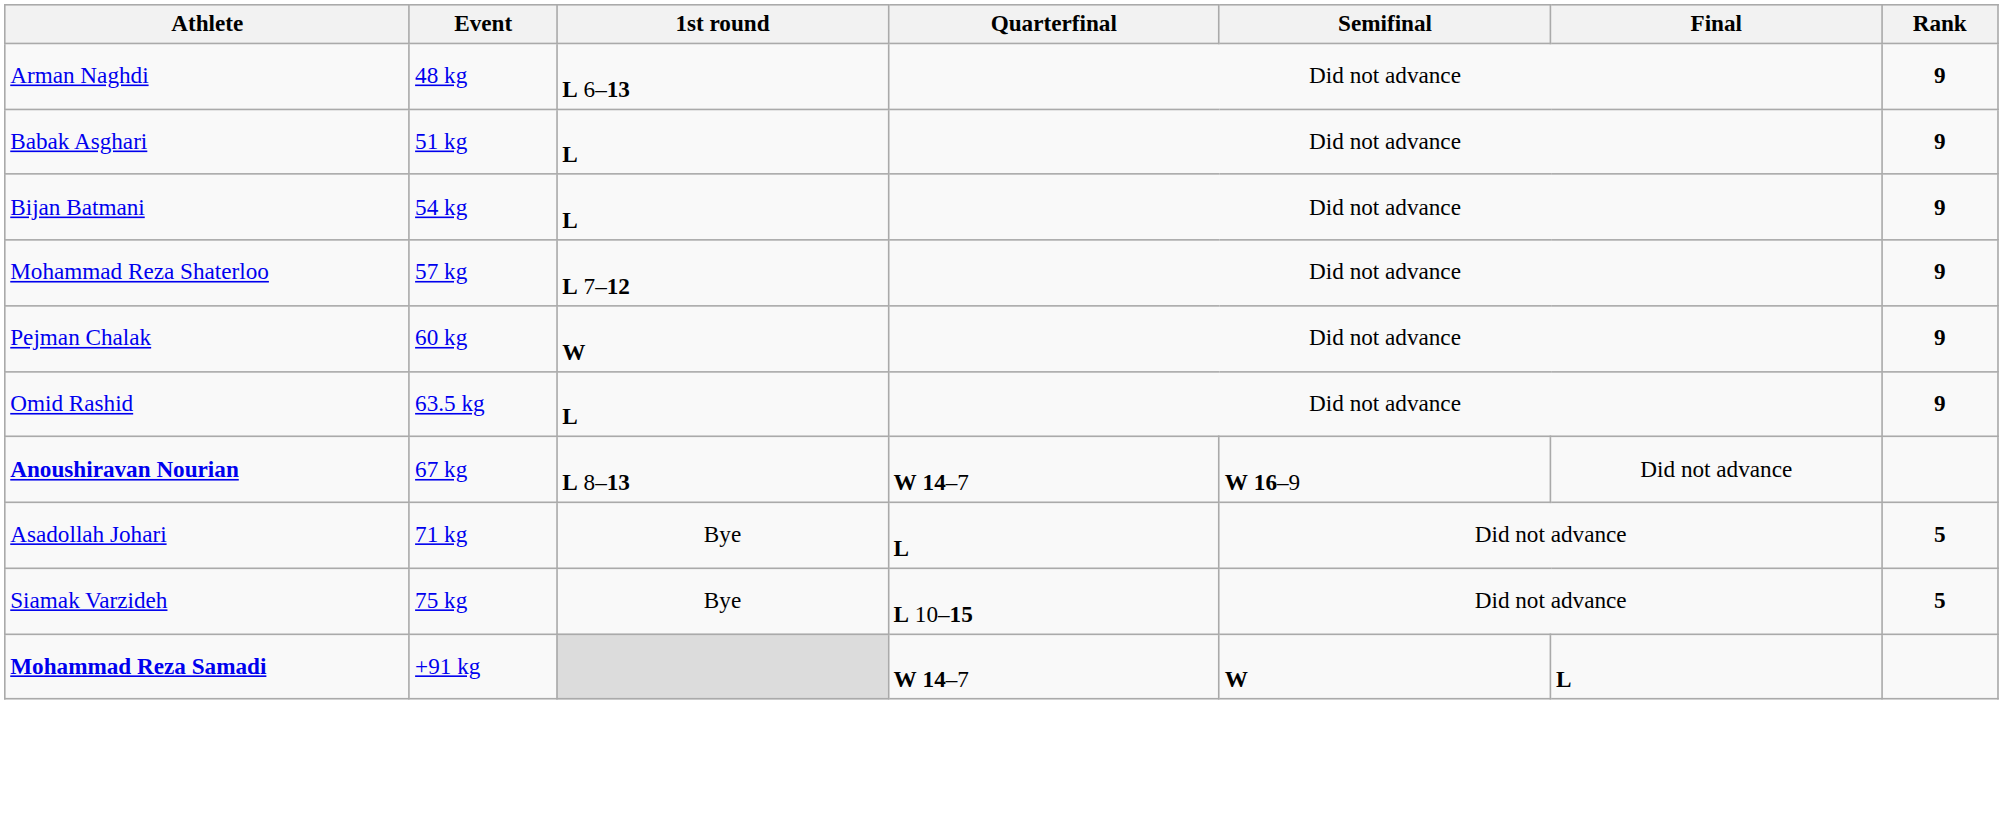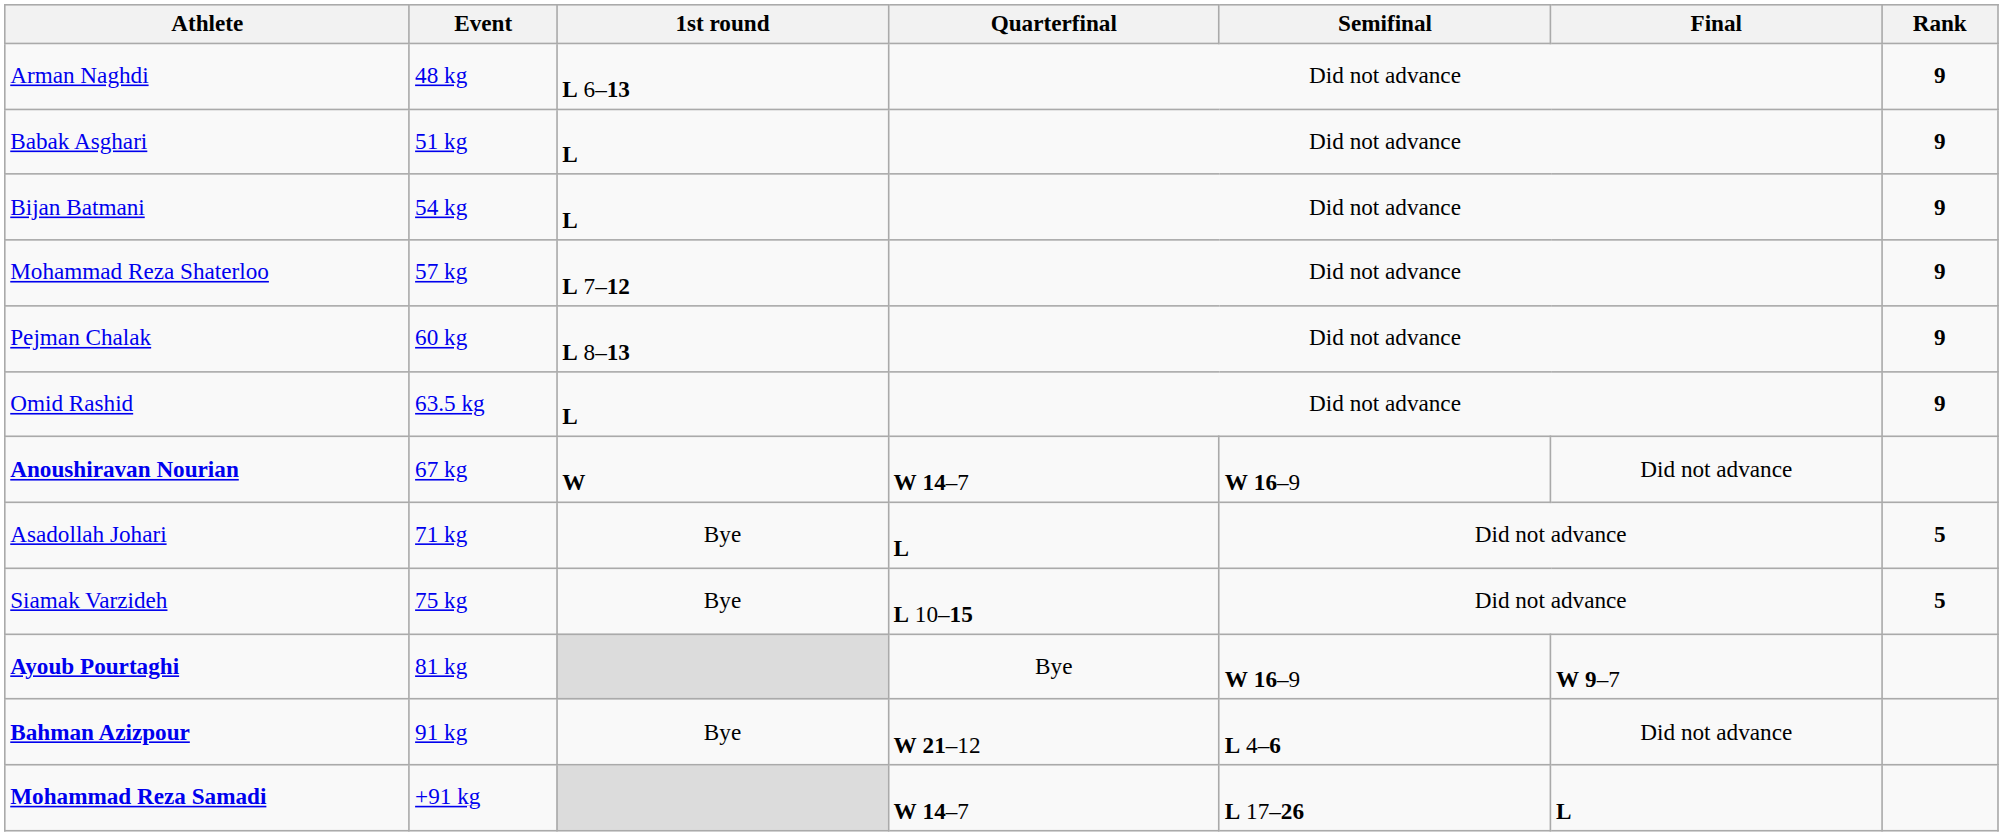Pejman Chalak | 1st round: W -> L 8–13
Anoushiravan Nourian | 1st round: L 8–13 -> W
+ row: Ayoub Pourtaghi | 81 kg | Bye | W 16–9 | W 9–7
+ row: Bahman Azizpour | 91 kg | Bye | W 21–12 | L 4–6 | Did not advance
Mohammad Reza Samadi | Semifinal: W -> L 17–26
